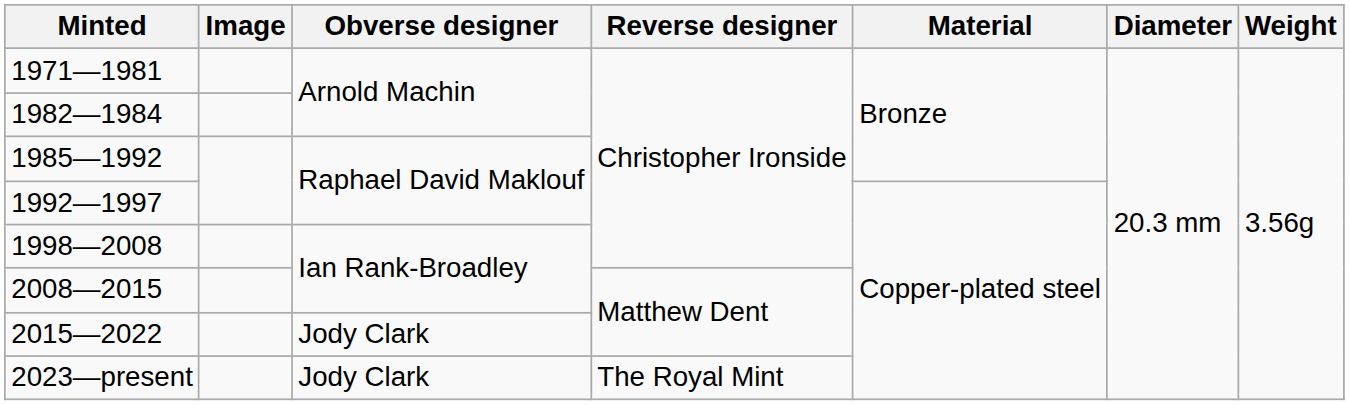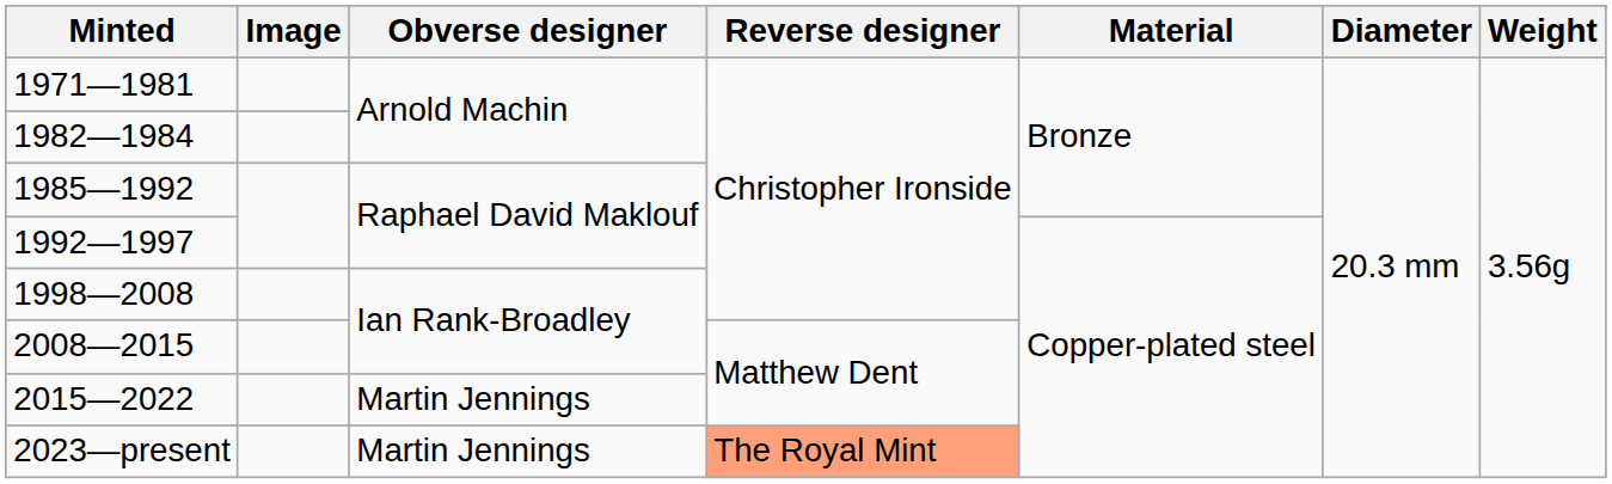2015—2022 | Obverse designer: Jody Clark -> Martin Jennings
2023—present | Obverse designer: Jody Clark -> Martin Jennings
2023—present | Reverse designer: no background -> lightsalmon background
